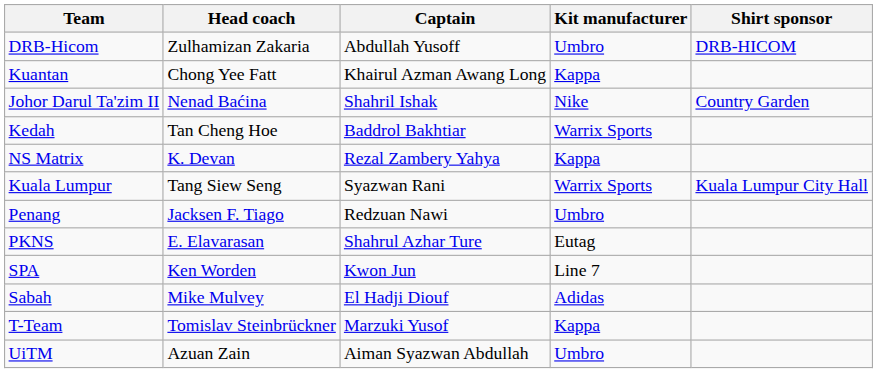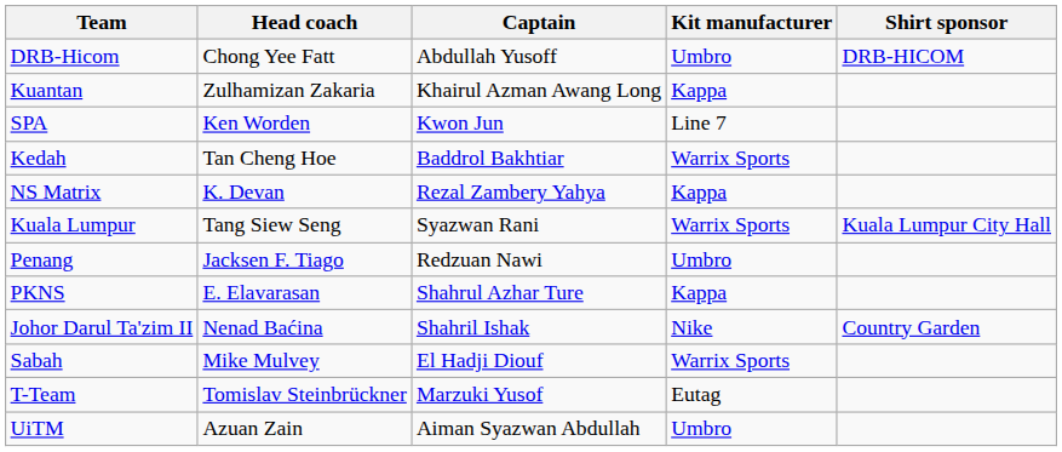DRB-Hicom | Head coach: Zulhamizan Zakaria -> Chong Yee Fatt
Kuantan | Head coach: Chong Yee Fatt -> Zulhamizan Zakaria
rows swapped: Johor Darul Ta'zim II <-> SPA
PKNS | Kit manufacturer: Eutag -> Kappa
Sabah | Kit manufacturer: Adidas -> Warrix Sports
T-Team | Kit manufacturer: Kappa -> Eutag
